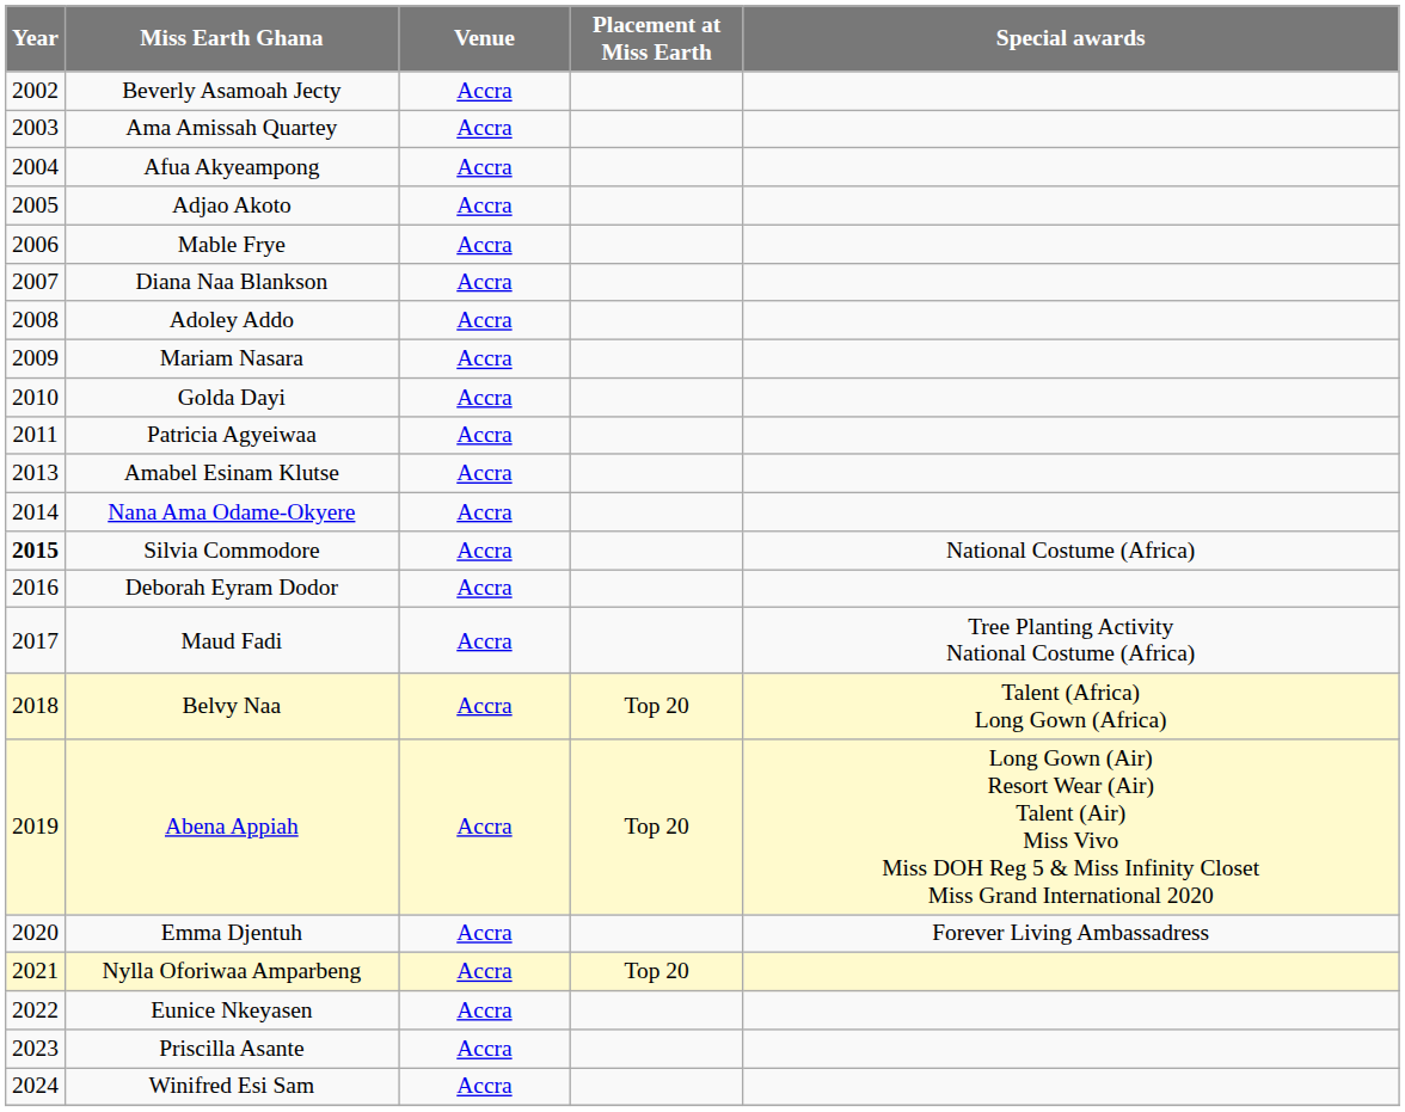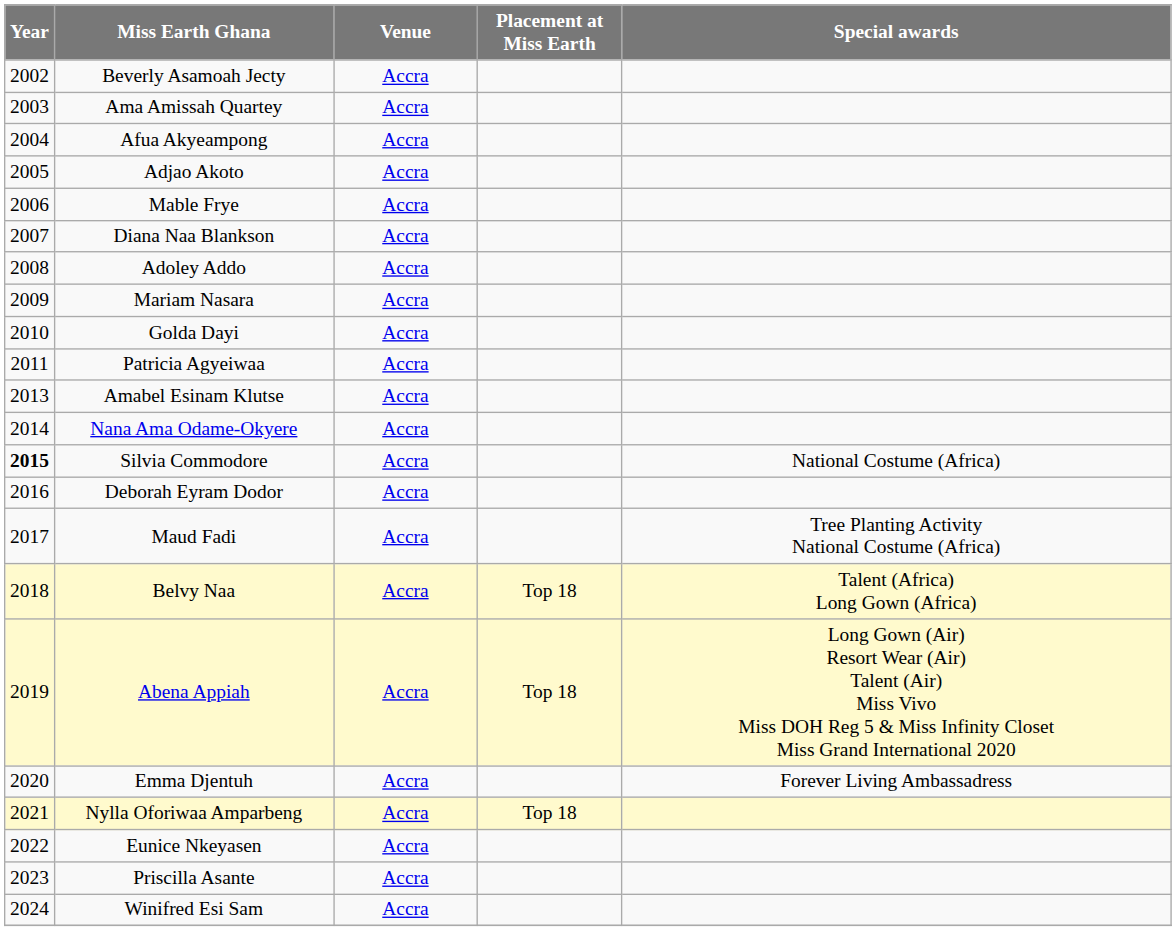Belvy Naa | Placement at Miss Earth: Top 20 -> Top 18
Abena Appiah | Placement at Miss Earth: Top 20 -> Top 18
Nylla Oforiwaa Amparbeng | Placement at Miss Earth: Top 20 -> Top 18
